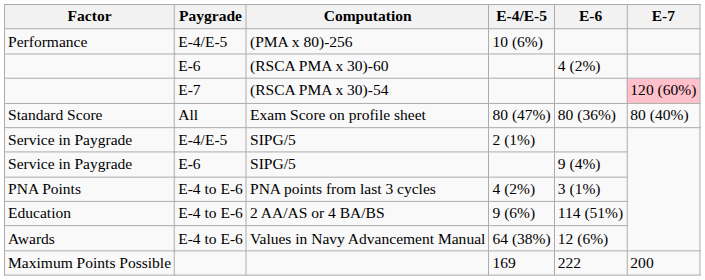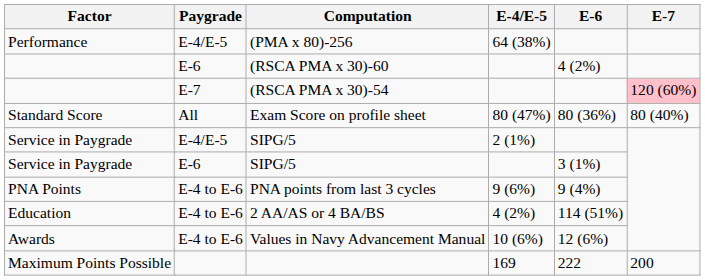(PMA x 80)-256 | E-4/E-5: 10 (6%) -> 64 (38%)
E-6 / SIPG/5 | E-6: 9 (4%) -> 3 (1%)
PNA points from last 3 cycles | E-4/E-5: 4 (2%) -> 9 (6%)
PNA points from last 3 cycles | E-6: 3 (1%) -> 9 (4%)
2 AA/AS or 4 BA/BS | E-4/E-5: 9 (6%) -> 4 (2%)
Values in Navy Advancement Manual | E-4/E-5: 64 (38%) -> 10 (6%)
